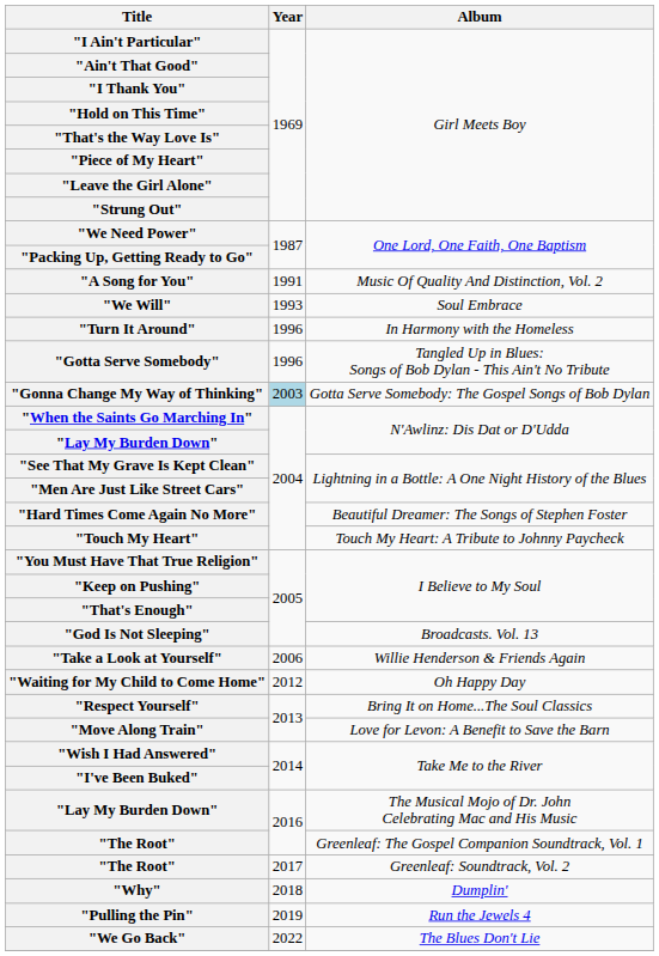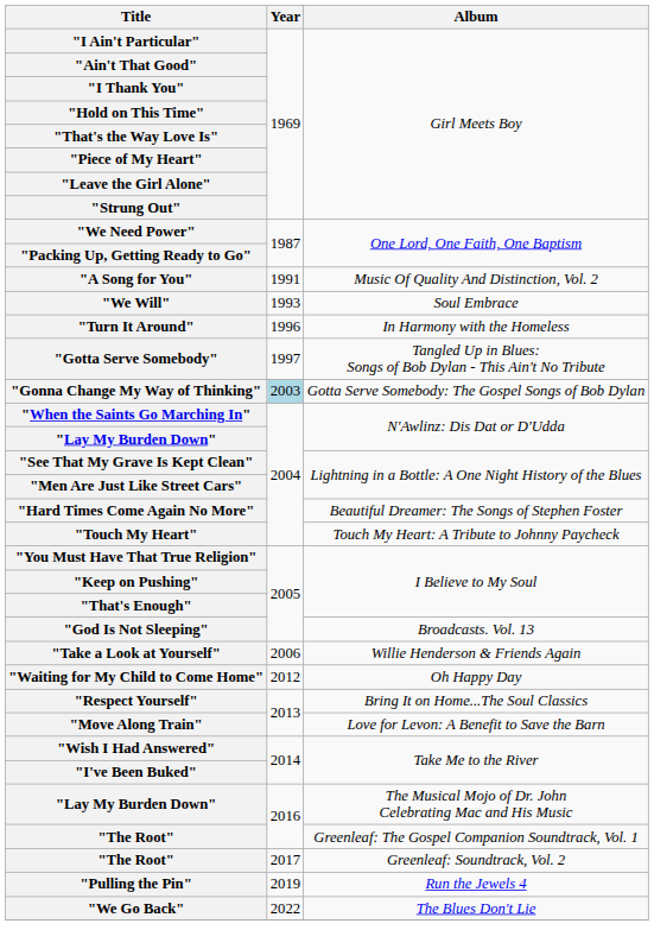"Gotta Serve Somebody" | Year: 1996 -> 1997
- row: "Why" | 2018 | Dumplin'
